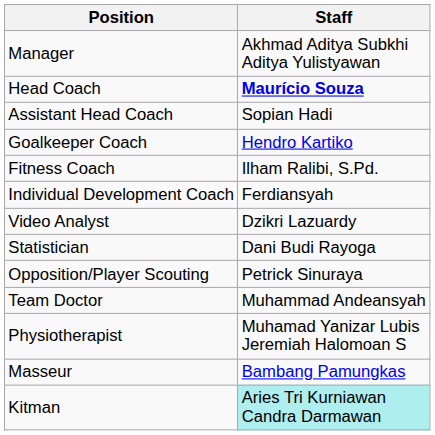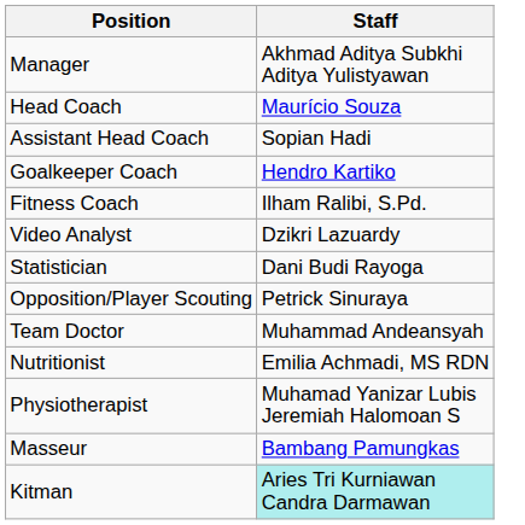Head Coach | Staff: bold -> normal
- row: Individual Development Coach | Ferdiansyah
+ row: Nutritionist | Emilia Achmadi, MS RDN
